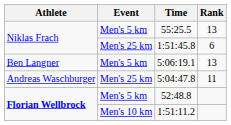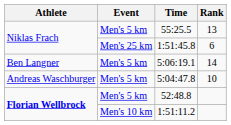5:06:19.1 | Rank: 13 -> 14
5:04:47.8 | Event: Men's 25 km -> Men's 5 km
5:04:47.8 | Rank: 11 -> 10
